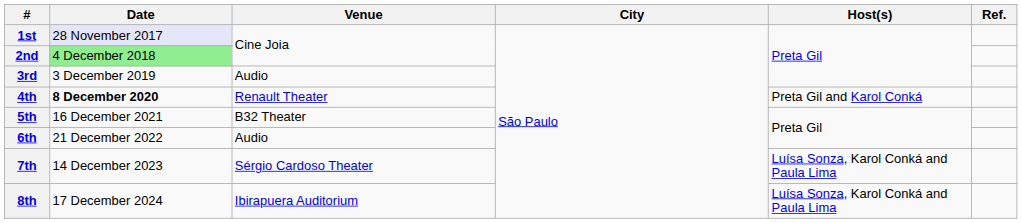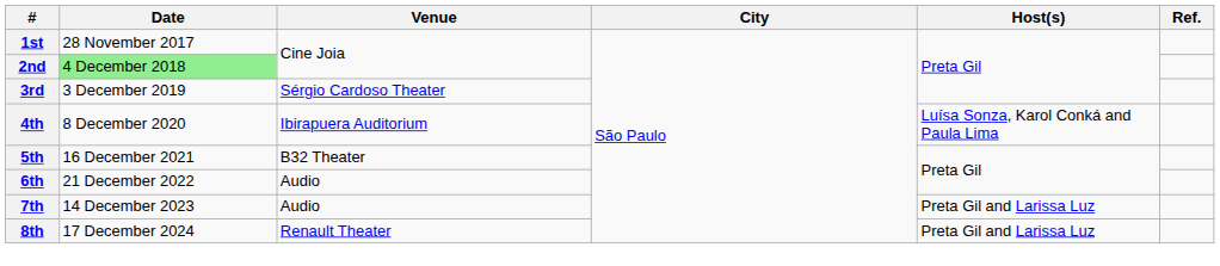1st | Date: lavender background -> no background
3rd | Venue: Audio -> Sérgio Cardoso Theater
4th | Date: bold -> normal
4th | Venue: Renault Theater -> Ibirapuera Auditorium
4th | Host(s): Preta Gil and Karol Conká -> Luísa Sonza, Karol Conká and Paula Lima
7th | Venue: Sérgio Cardoso Theater -> Audio
7th | Host(s): Luísa Sonza, Karol Conká and Paula Lima -> Preta Gil and Larissa Luz
8th | Venue: Ibirapuera Auditorium -> Renault Theater
8th | Host(s): Luísa Sonza, Karol Conká and Paula Lima -> Preta Gil and Larissa Luz
